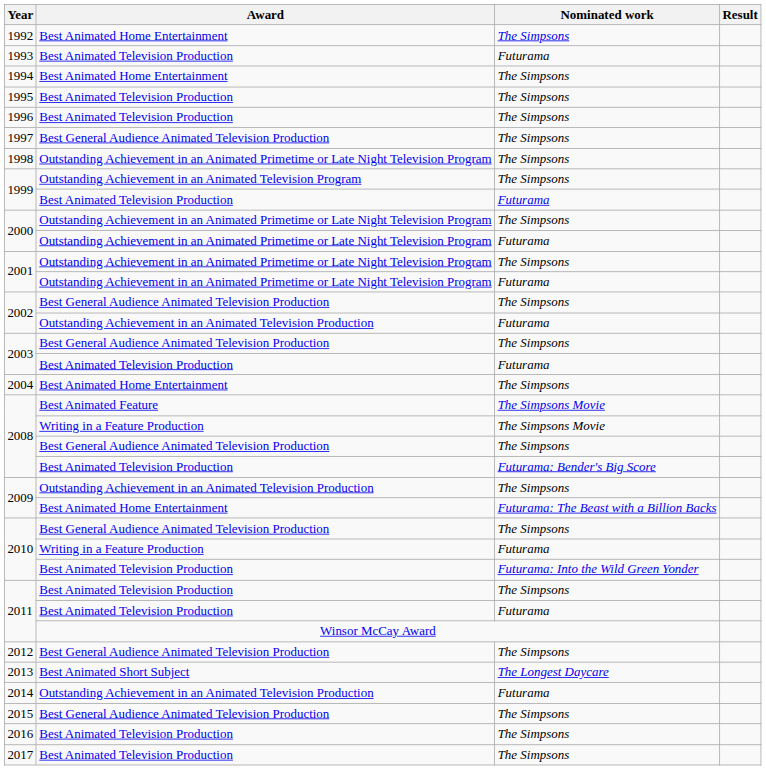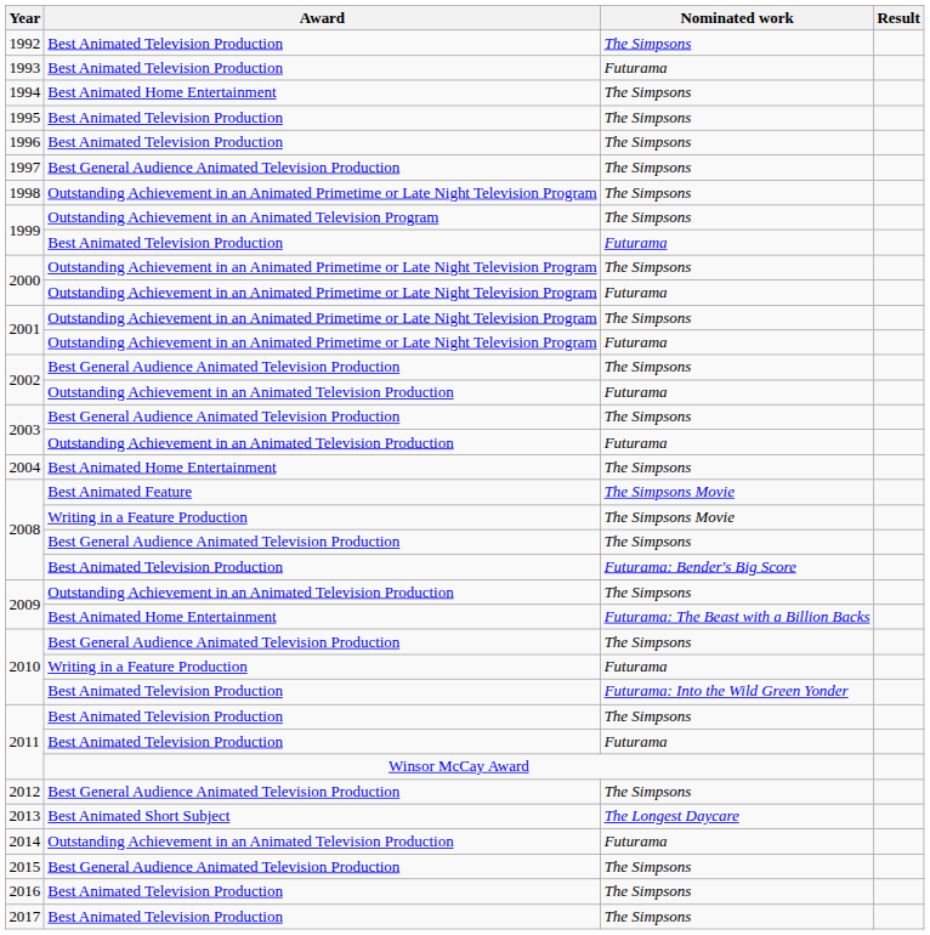1992 | Award: Best Animated Home Entertainment -> Best Animated Television Production
2003 / Futurama | Award: Best Animated Television Production -> Outstanding Achievement in an Animated Television Production
